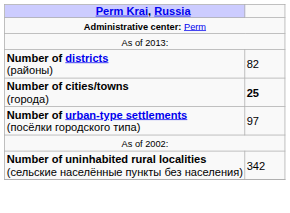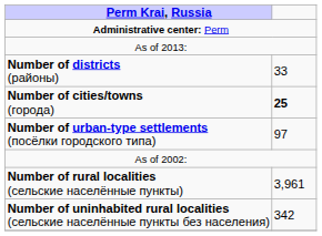Number of districts (районы) | column 2: 82 -> 33
+ row: Number of rural localities (сельские населённые пункты) | 3,961
